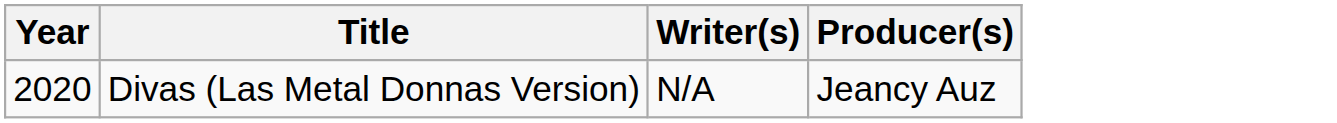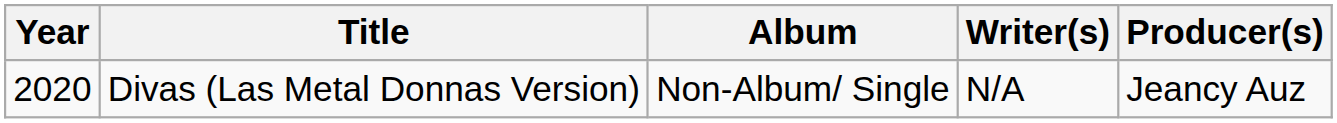+ column: Album | Non-Album/ Single
